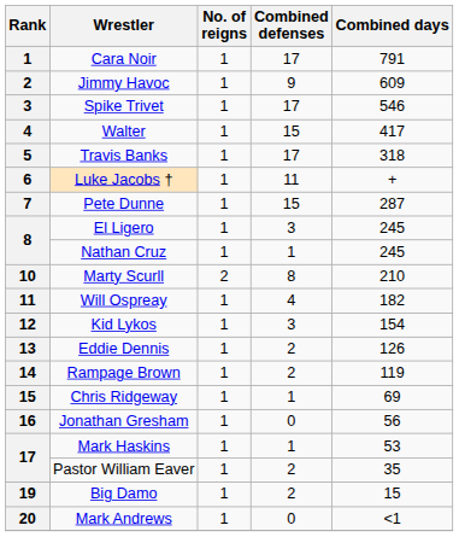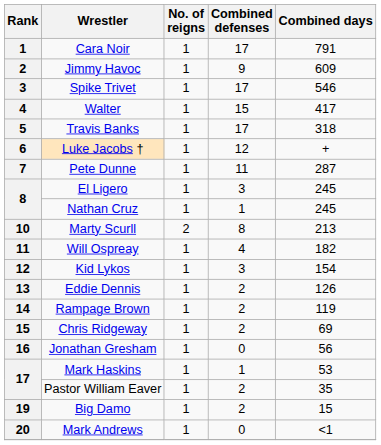Luke Jacobs † | Combined defenses: 11 -> 12
Pete Dunne | Combined defenses: 15 -> 11
Marty Scurll | Combined days: 210 -> 213
Chris Ridgeway | Combined defenses: 1 -> 2
